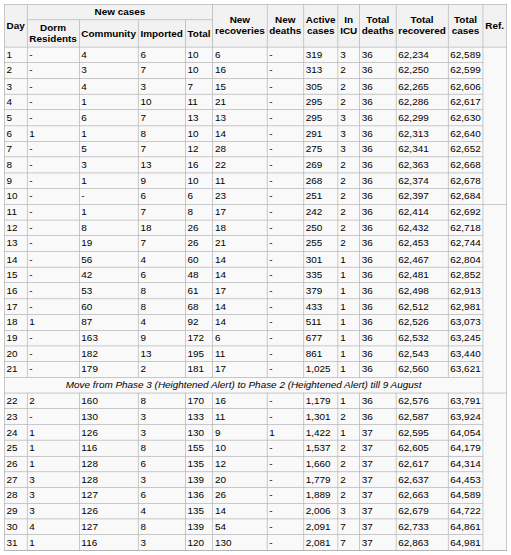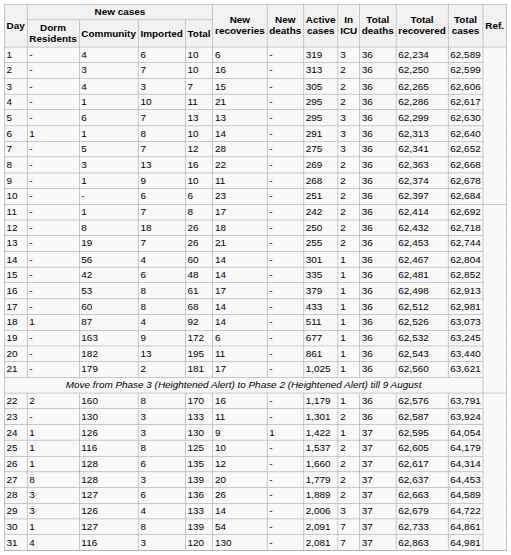25 | New cases / Total: 155 -> 125
27 | New cases / Dorm Residents: 3 -> 8
29 | New cases / Total: 135 -> 133
30 | New cases / Dorm Residents: 4 -> 1
31 | New cases / Dorm Residents: 1 -> 4
